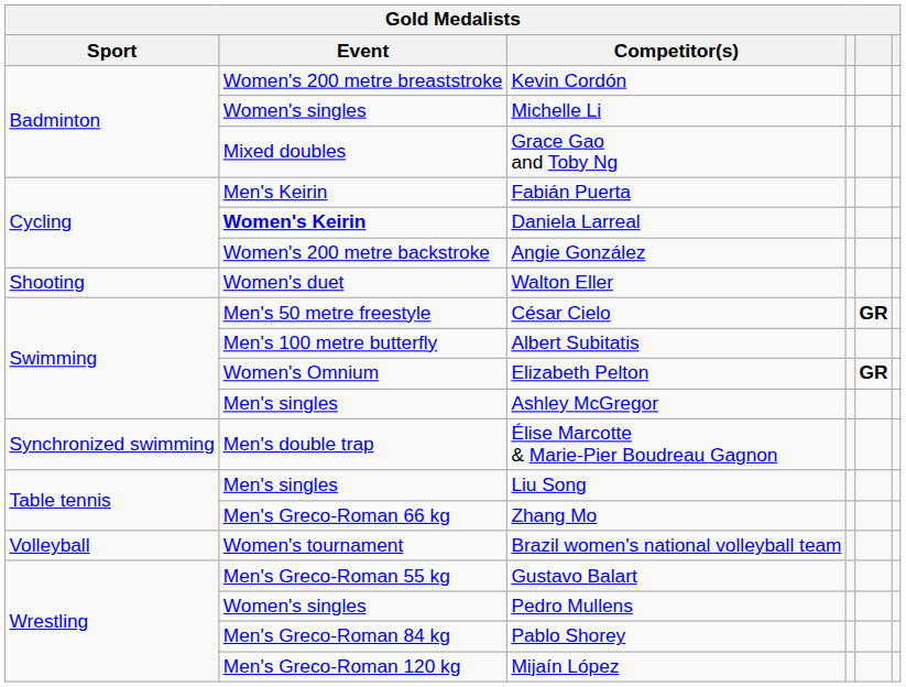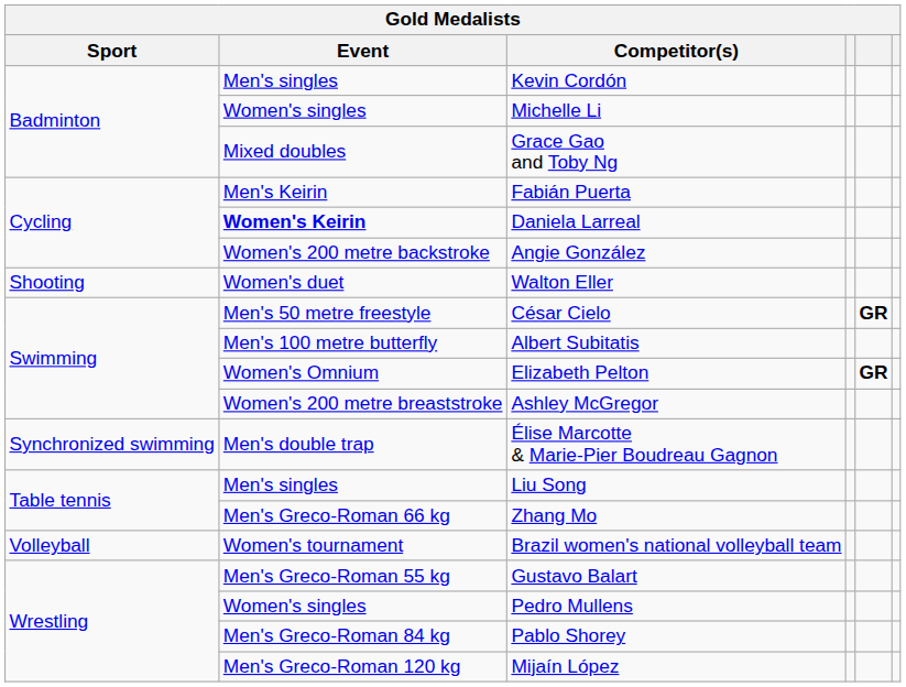Kevin Cordón | Event: Women's 200 metre breaststroke -> Men's singles
Ashley McGregor | Event: Men's singles -> Women's 200 metre breaststroke
